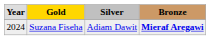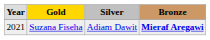Suzana Fiseha | column 1: 2024 -> 2021
